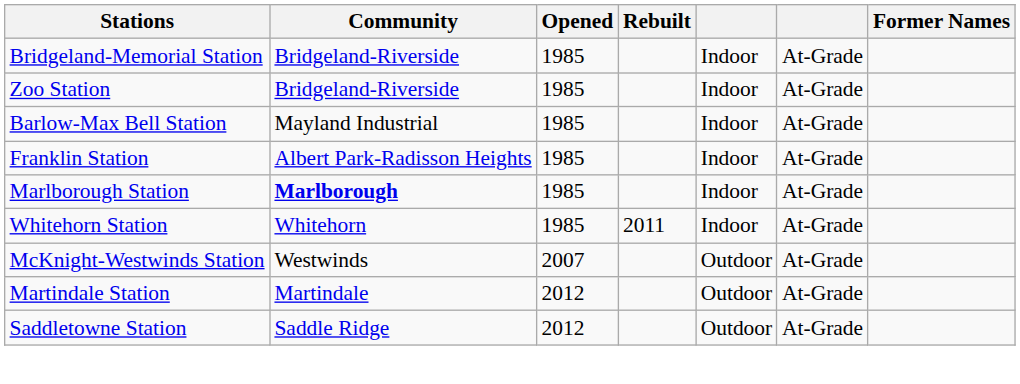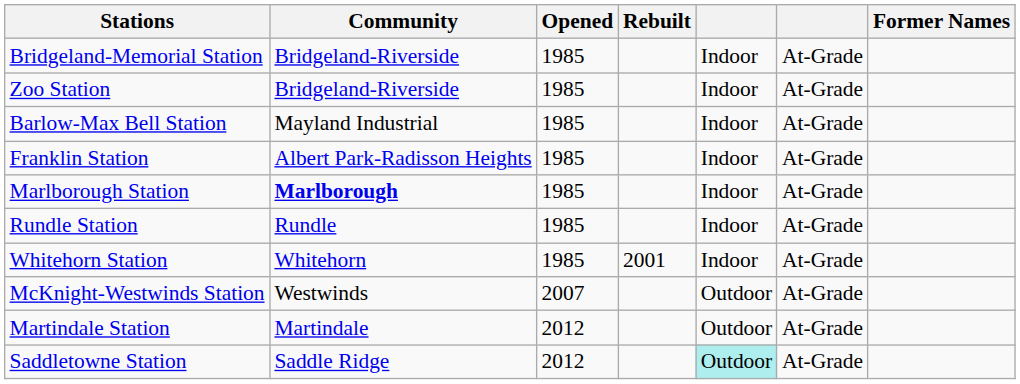+ row: Rundle Station | Rundle | 1985 | Indoor | At-Grade
Whitehorn Station | Rebuilt: 2011 -> 2001
Saddletowne Station | column 5: no background -> paleturquoise background
